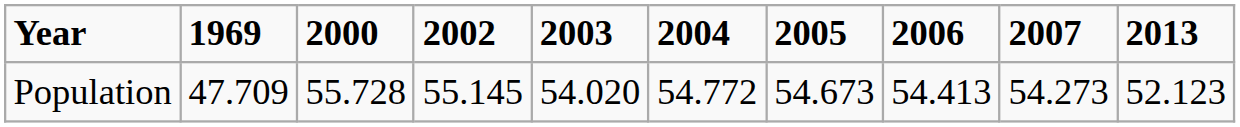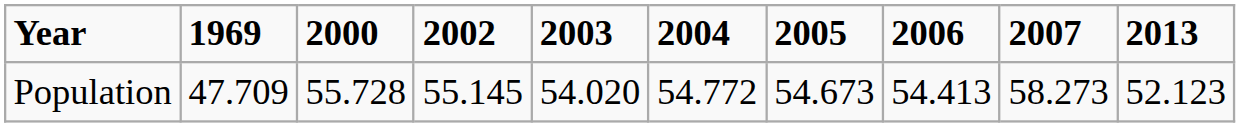Population | 2007: 54.273 -> 58.273
